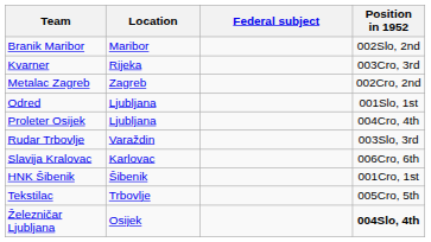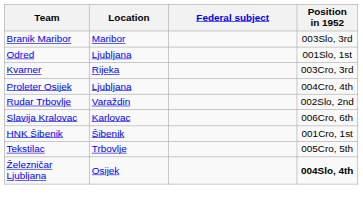Branik Maribor | Position in 1952: 002Slo, 2nd -> 003Slo, 3rd
rows swapped: Kvarner <-> Odred
- row: Metalac Zagreb | Zagreb | 002Cro, 2nd
Rudar Trbovlje | Position in 1952: 003Slo, 3rd -> 002Slo, 2nd
